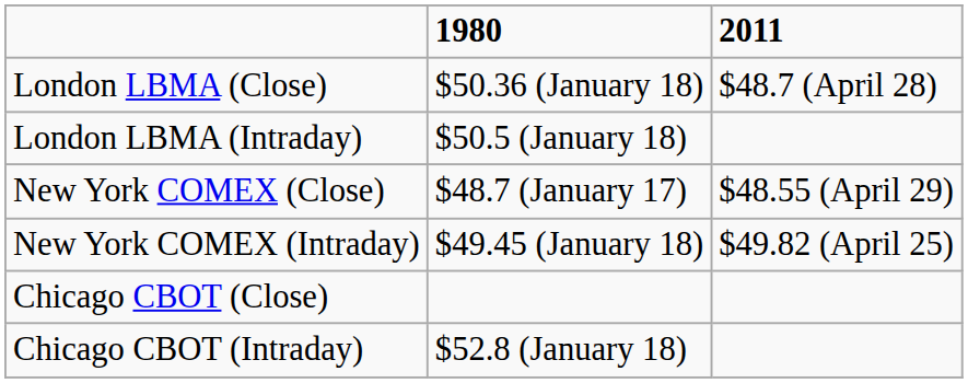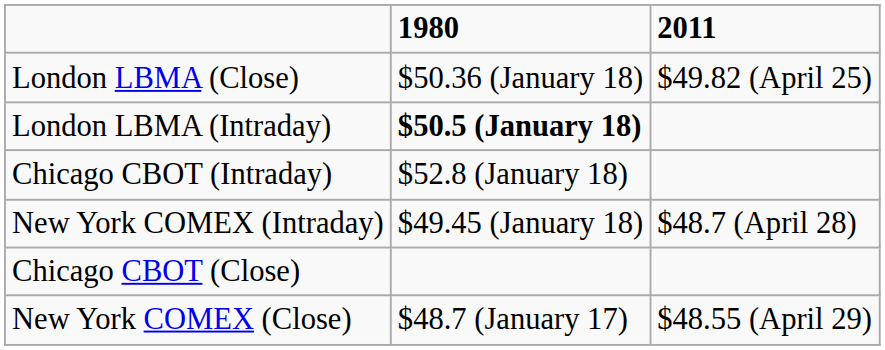London LBMA (Close) | 2011: $48.7 (April 28) -> $49.82 (April 25)
London LBMA (Intraday) | 1980: normal -> bold
rows swapped: New York COMEX (Close) <-> Chicago CBOT (Intraday)
New York COMEX (Intraday) | 2011: $49.82 (April 25) -> $48.7 (April 28)
